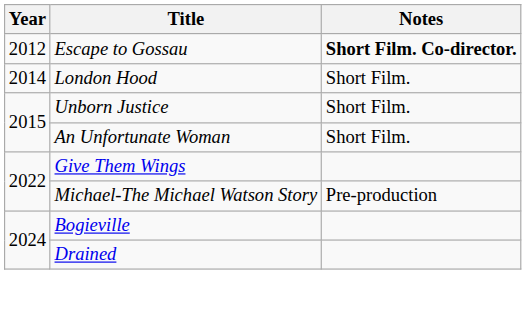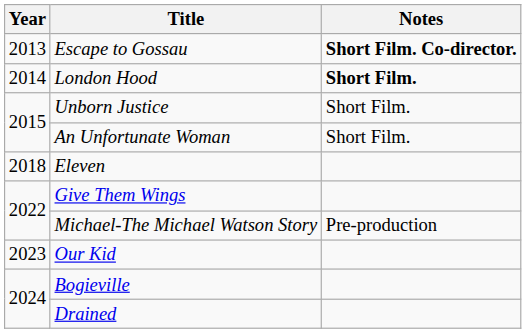Escape to Gossau | Year: 2012 -> 2013
London Hood | Notes: normal -> bold
+ row: 2018 | Eleven
+ row: 2023 | Our Kid
